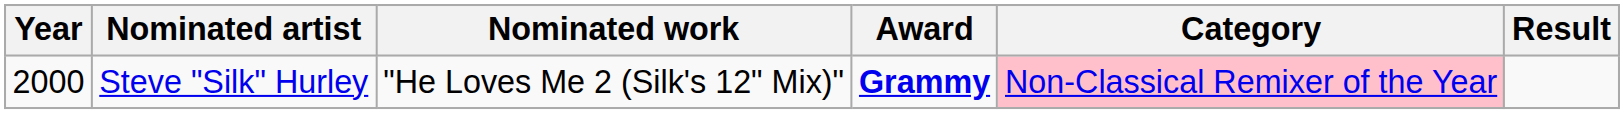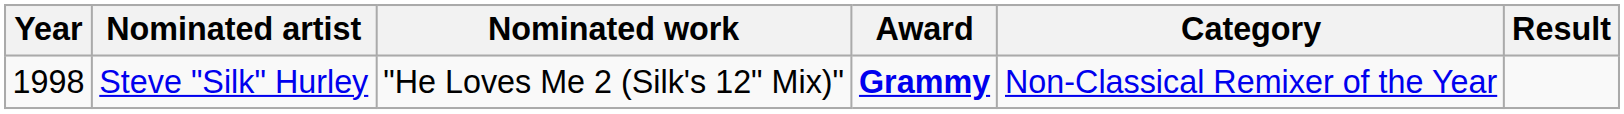Steve "Silk" Hurley | Year: 2000 -> 1998
Steve "Silk" Hurley | Category: pink background -> no background
